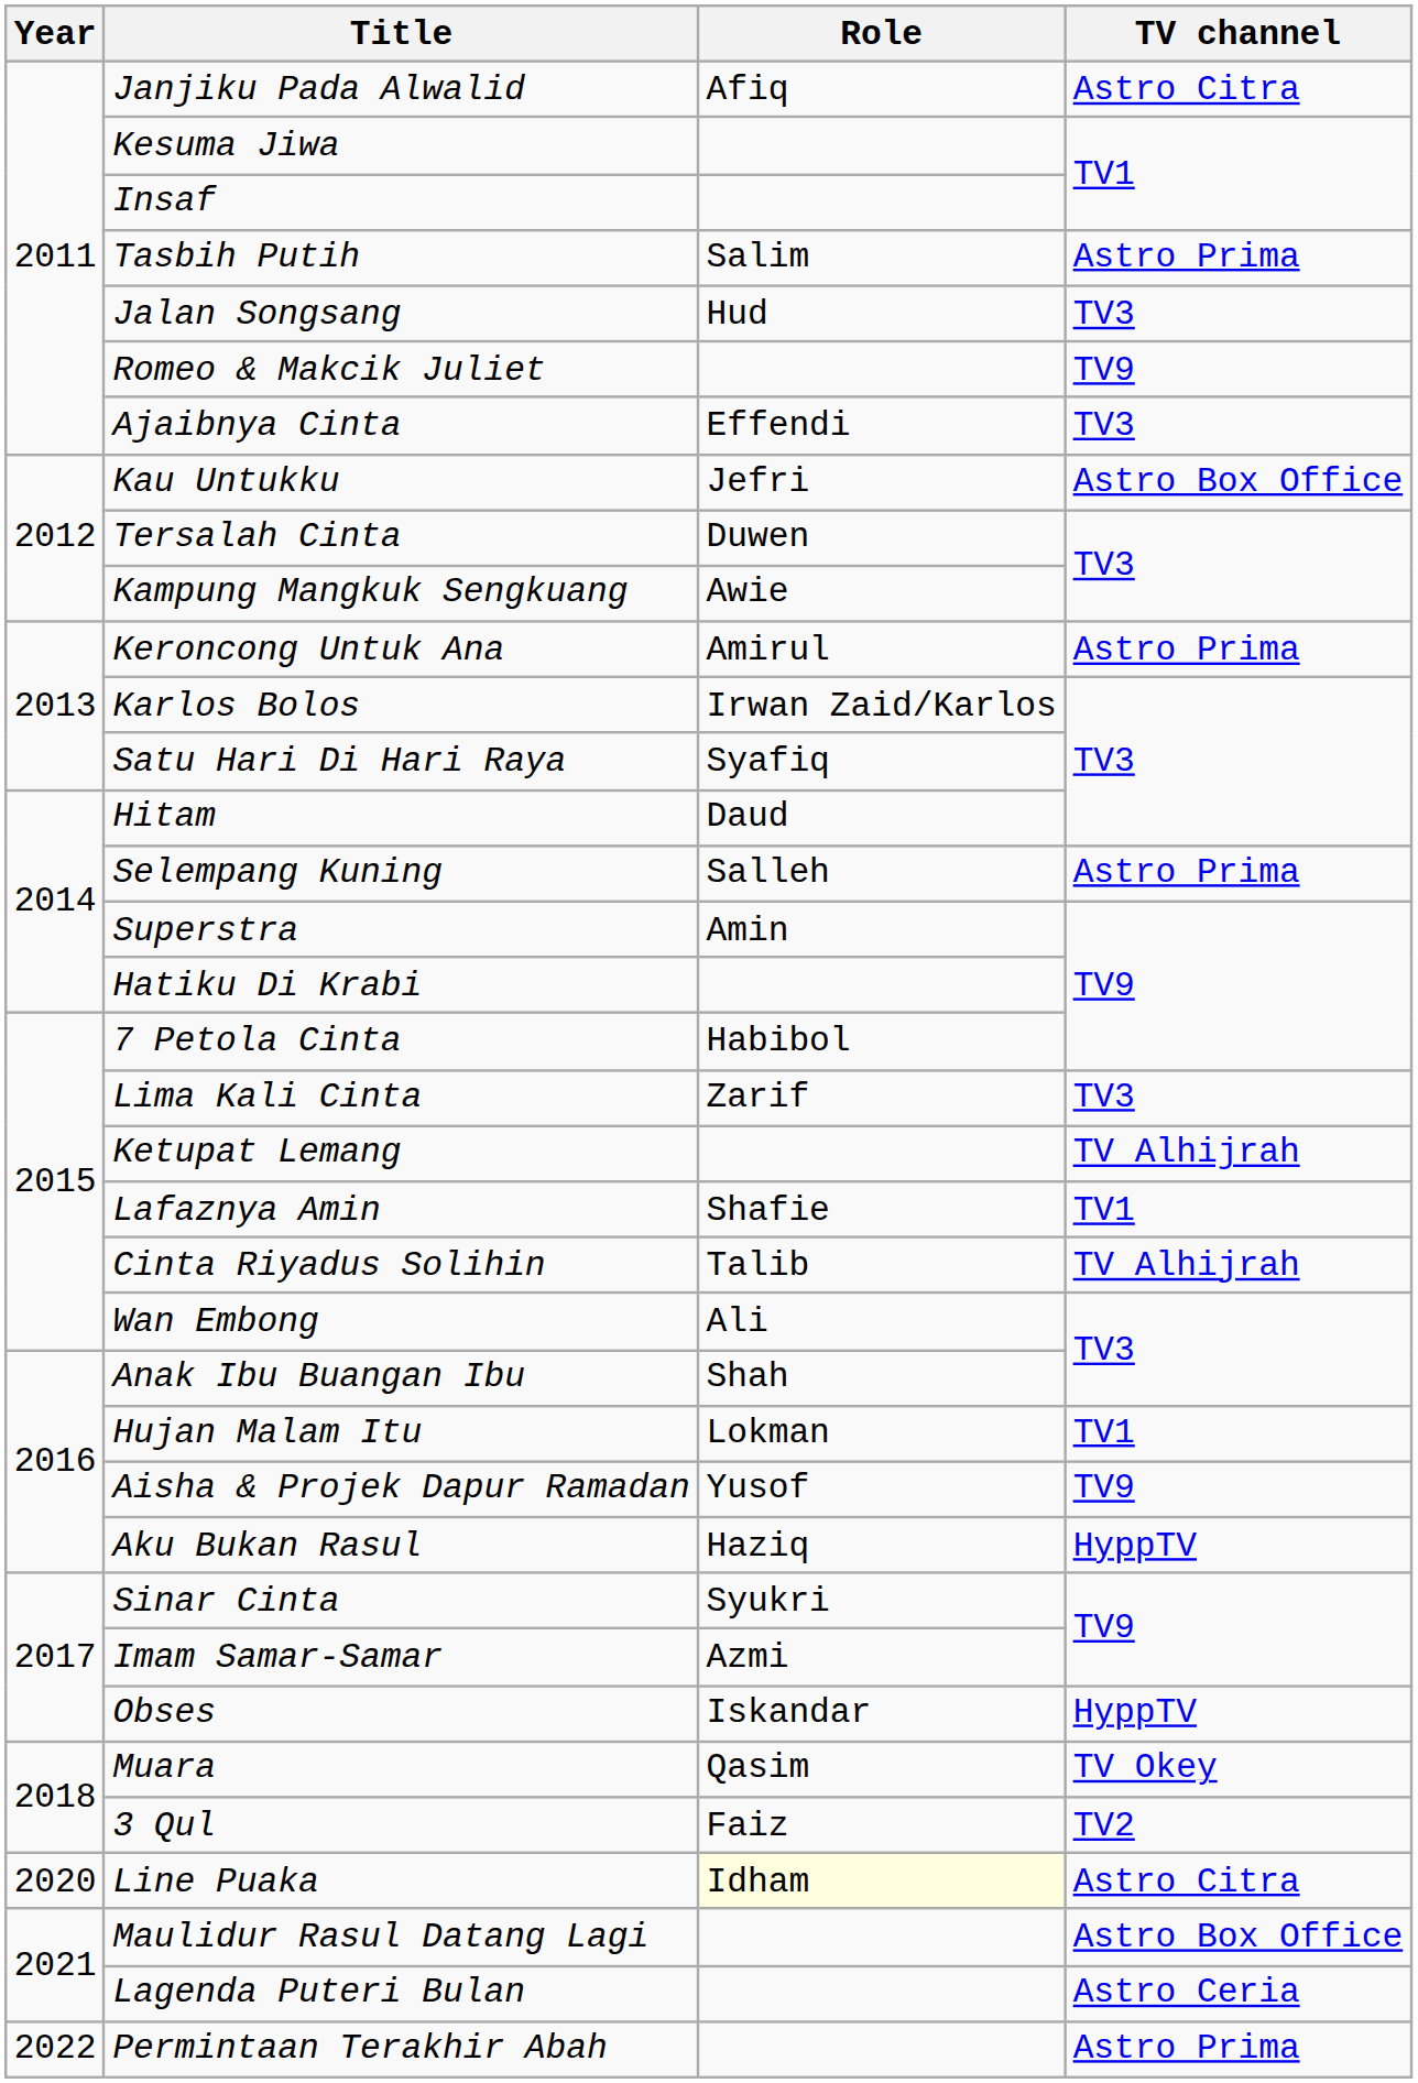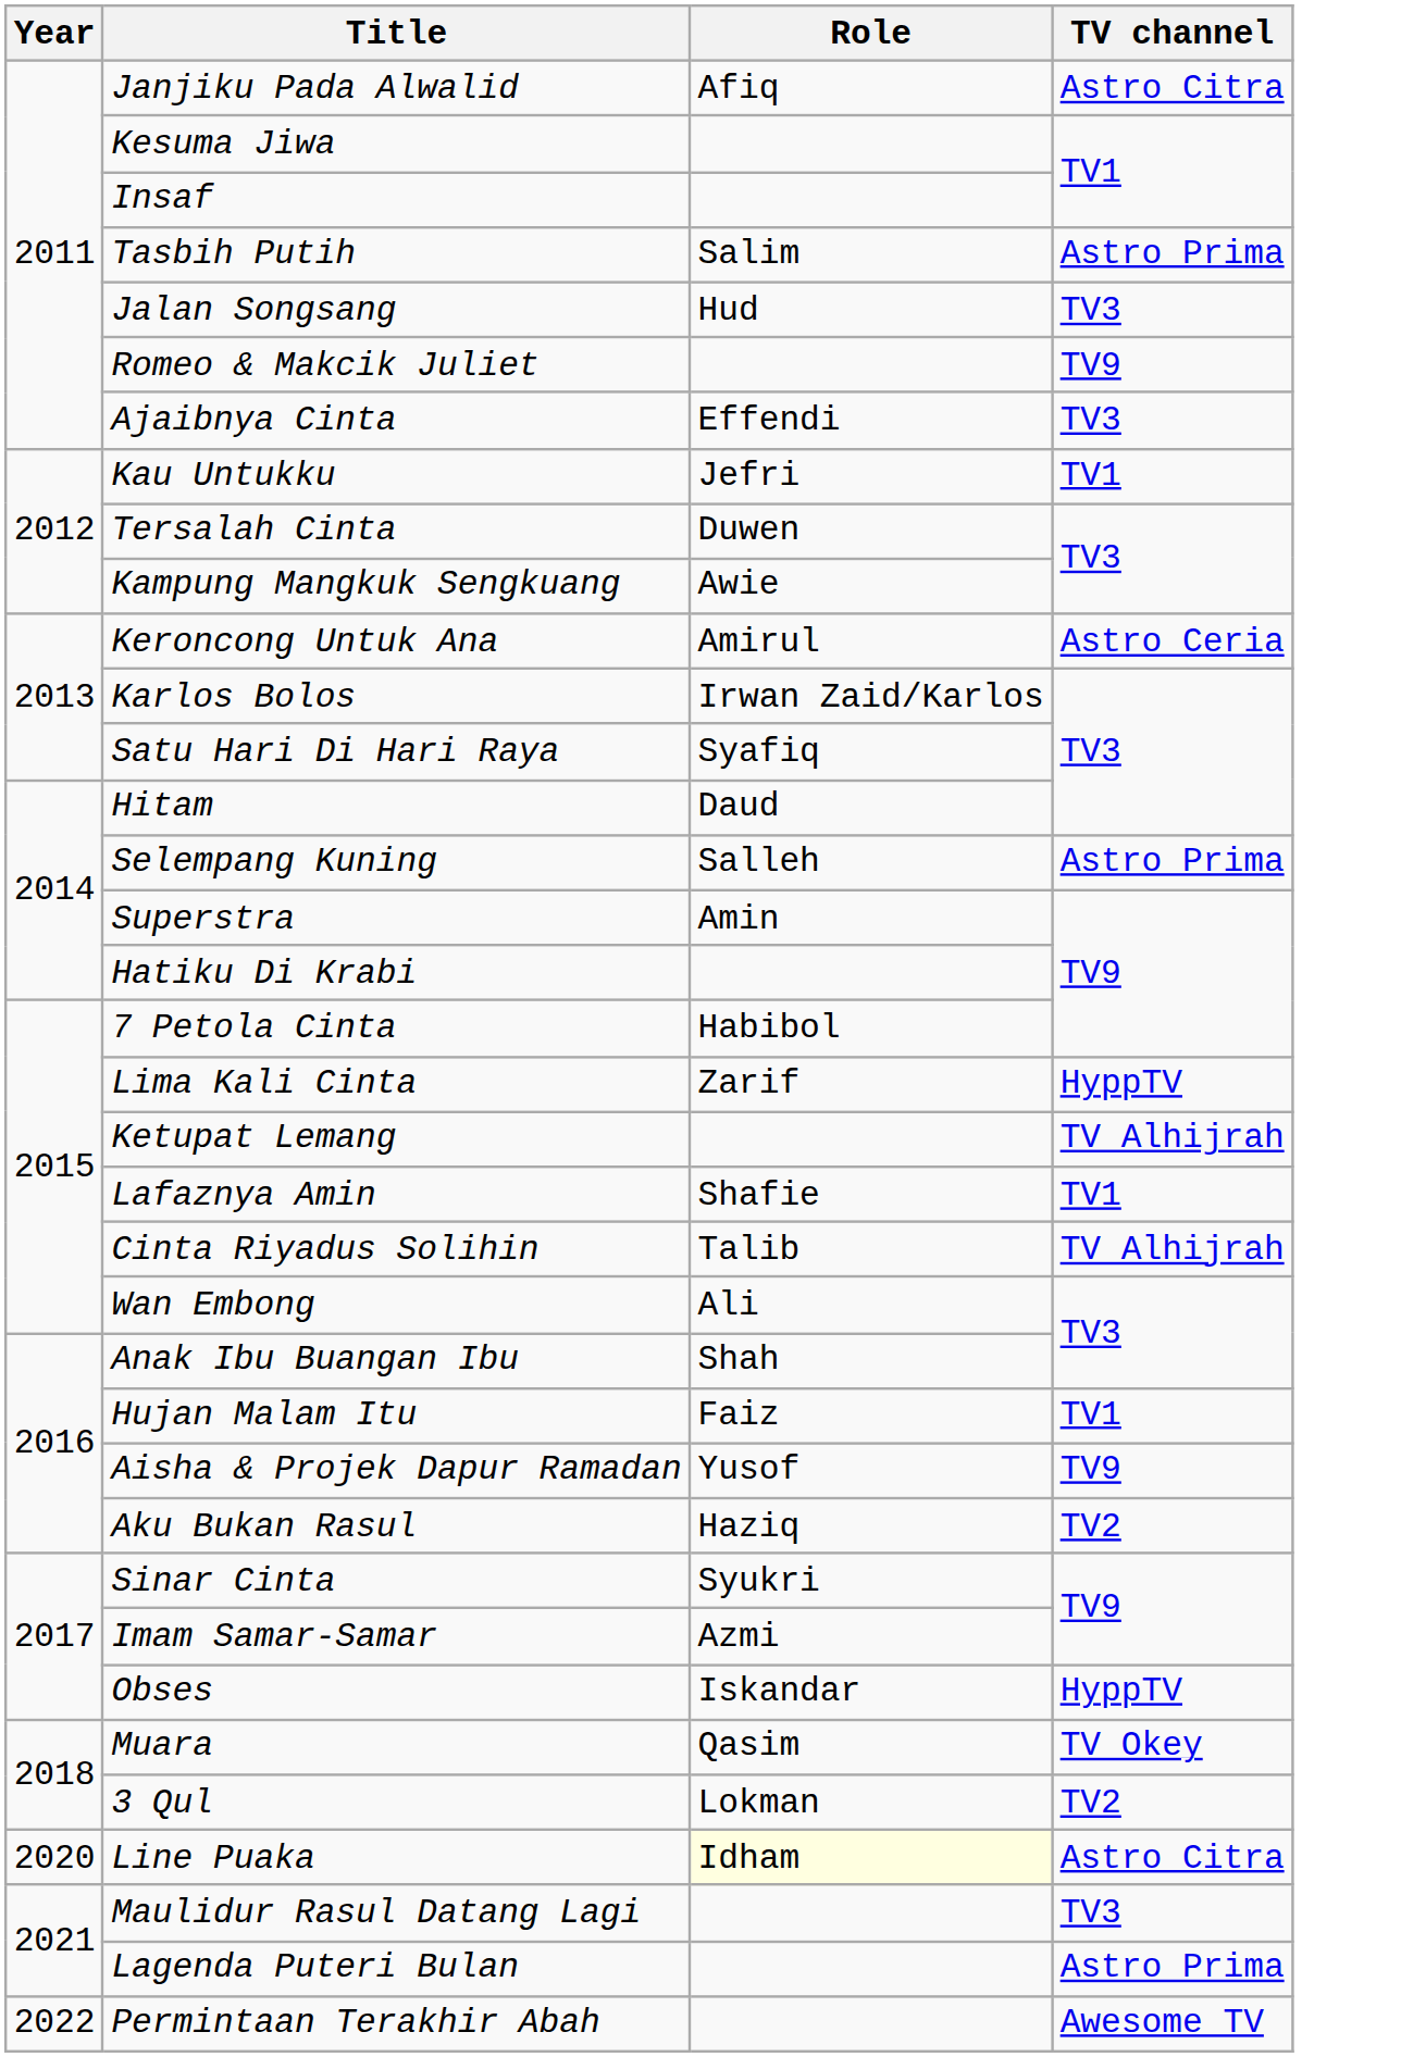Kau Untukku | TV channel: Astro Box Office -> TV1
Keroncong Untuk Ana | TV channel: Astro Prima -> Astro Ceria
Lima Kali Cinta | TV channel: TV3 -> HyppTV
Hujan Malam Itu | Role: Lokman -> Faiz
Aku Bukan Rasul | TV channel: HyppTV -> TV2
3 Qul | Role: Faiz -> Lokman
Maulidur Rasul Datang Lagi | TV channel: Astro Box Office -> TV3
Lagenda Puteri Bulan | TV channel: Astro Ceria -> Astro Prima
Permintaan Terakhir Abah | TV channel: Astro Prima -> Awesome TV
